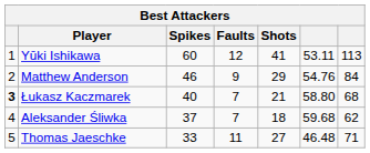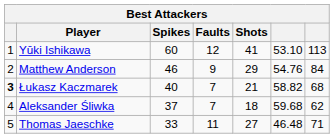Yūki Ishikawa | column 6: 53.11 -> 53.10
Łukasz Kaczmarek | column 6: 58.80 -> 58.82
